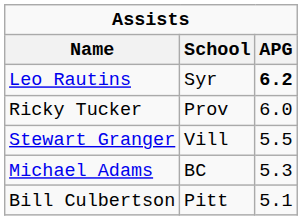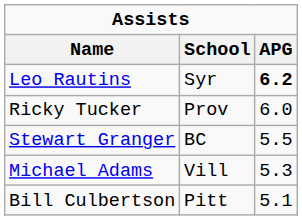Stewart Granger | School: Vill -> BC
Michael Adams | School: BC -> Vill
